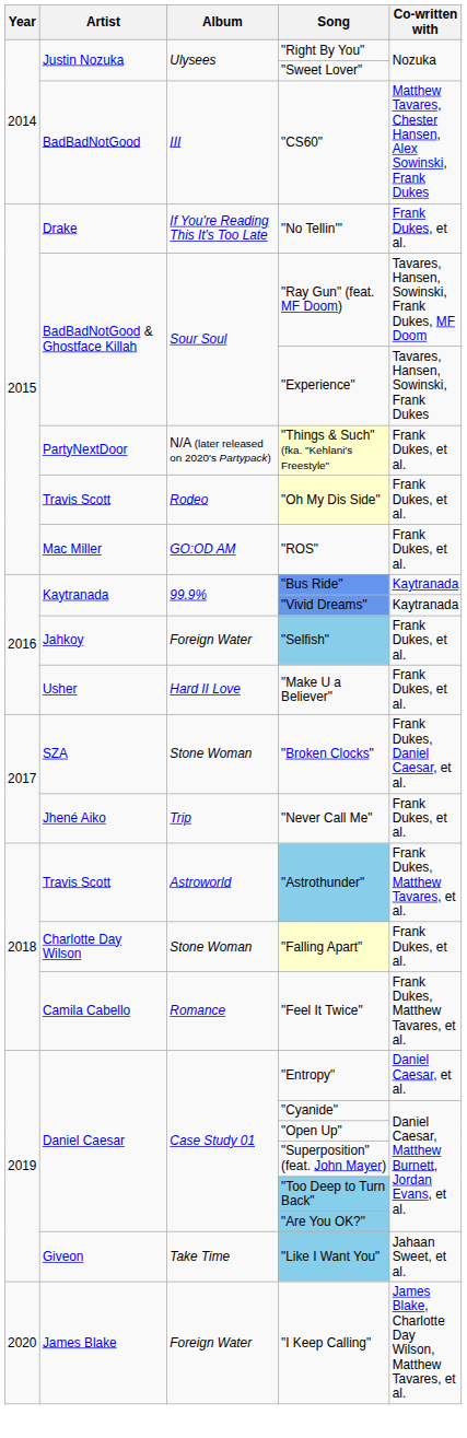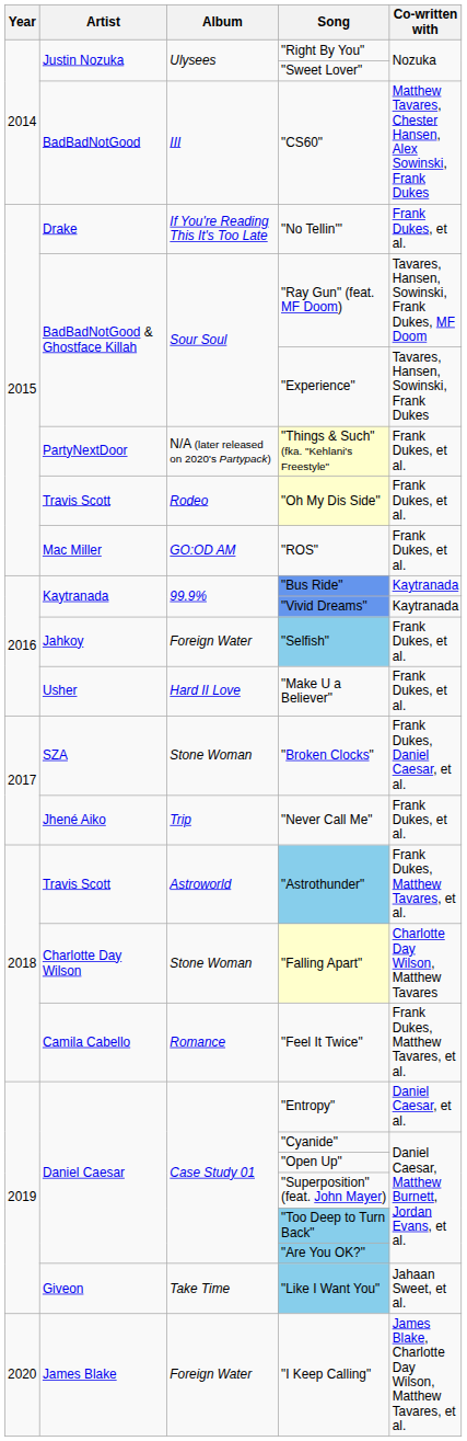"Falling Apart" | Co-written with: Frank Dukes, et al. -> Charlotte Day Wilson, Matthew Tavares
